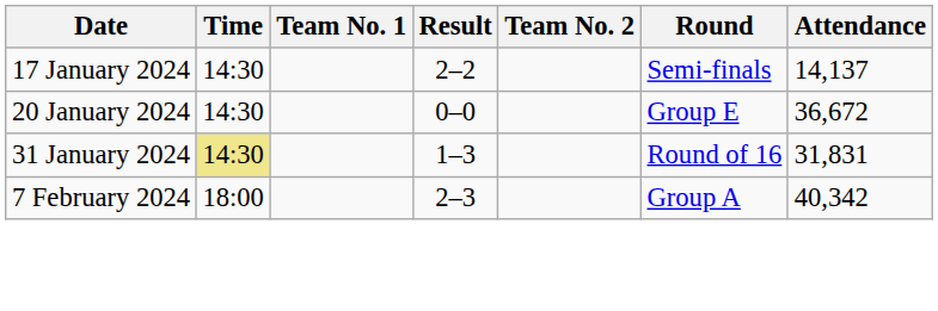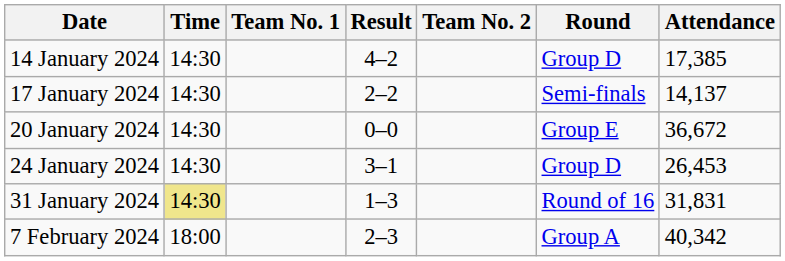+ row: 14 January 2024 | 14:30 | 4–2 | Group D | 17,385
+ row: 24 January 2024 | 14:30 | 3–1 | Group D | 26,453
